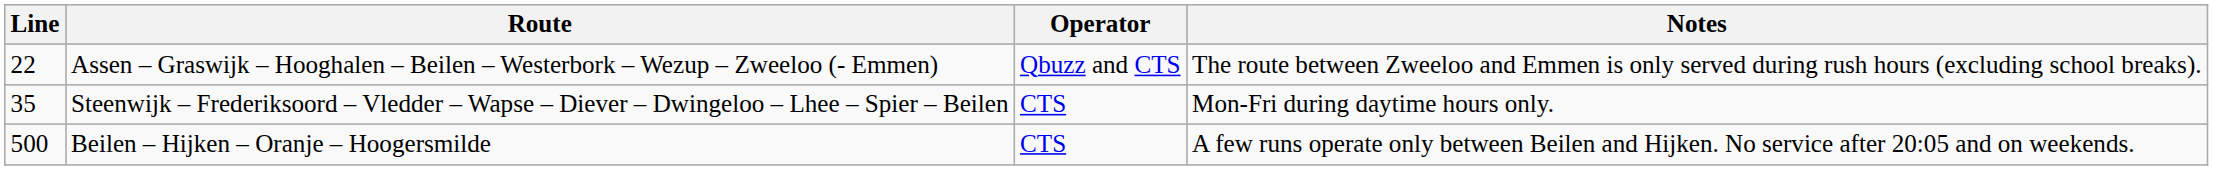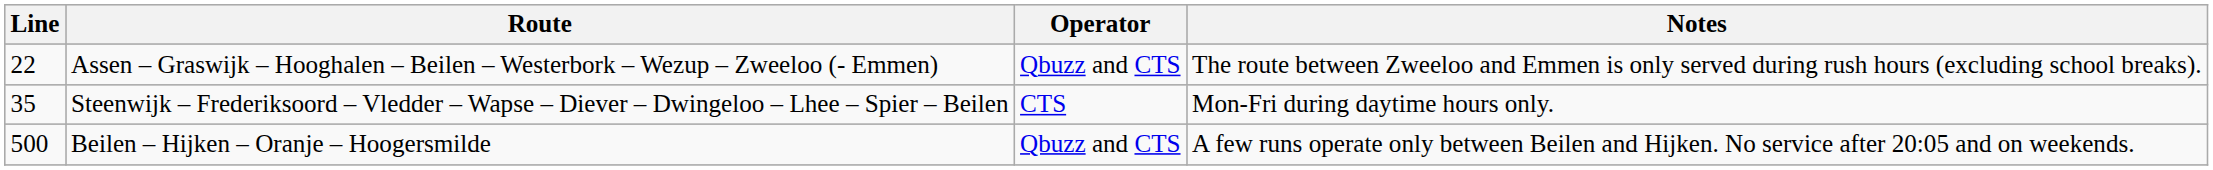Beilen – Hijken – Oranje – Hoogersmilde | Operator: CTS -> Qbuzz and CTS
